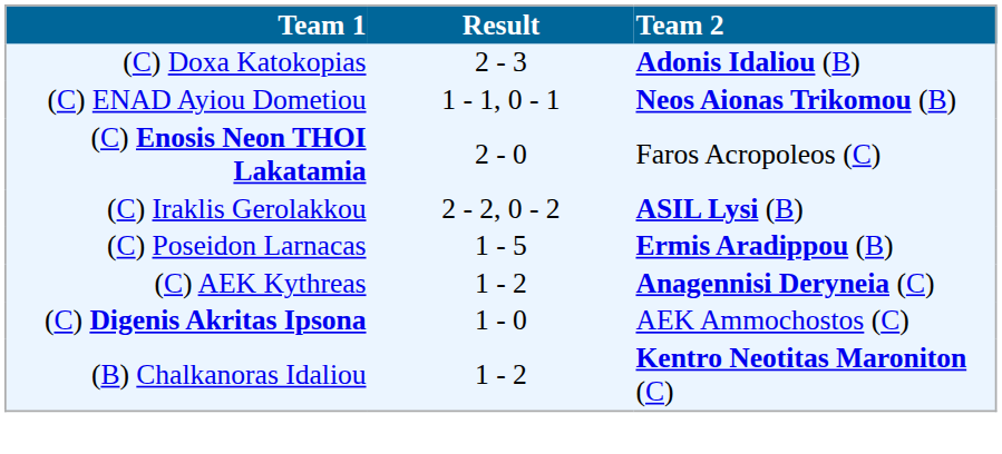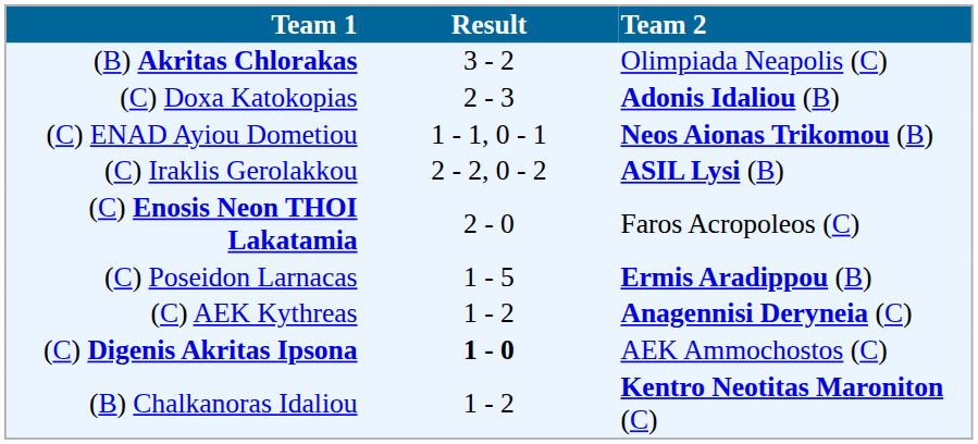+ row: (B) Akritas Chlorakas | 3 - 2 | Olimpiada Neapolis (C)
rows swapped: (C) Iraklis Gerolakkou <-> (C) Enosis Neon THOI Lakatamia
(C) Digenis Akritas Ipsona | Result: normal -> bold
